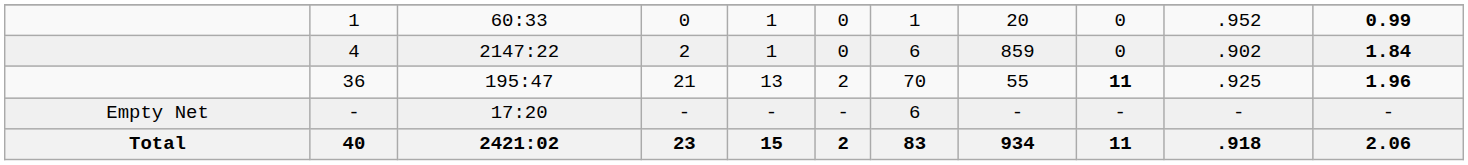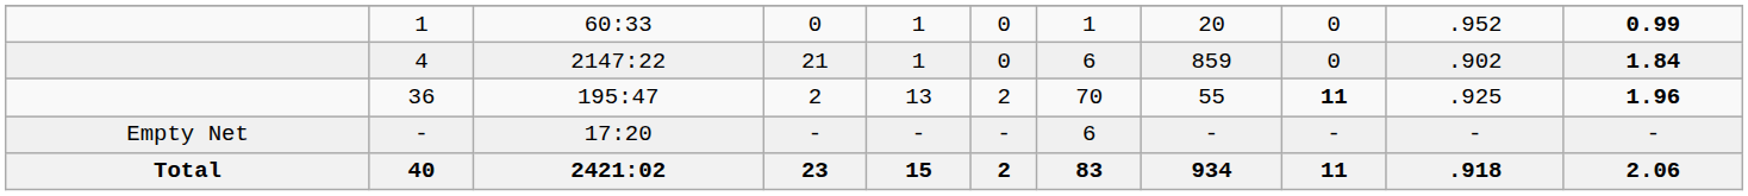4 | column 4: 2 -> 21
36 | column 4: 21 -> 2
